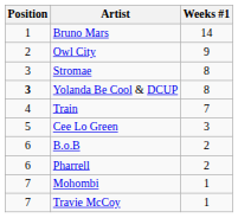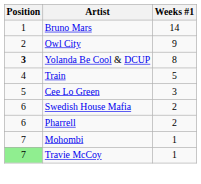- row: 3 | Stromae | 8
Train | Weeks #1: 7 -> 5
- row: 6 | B.o.B | 2
+ row: 6 | Swedish House Mafia | 2
Travie McCoy | Position: no background -> lightgreen background
